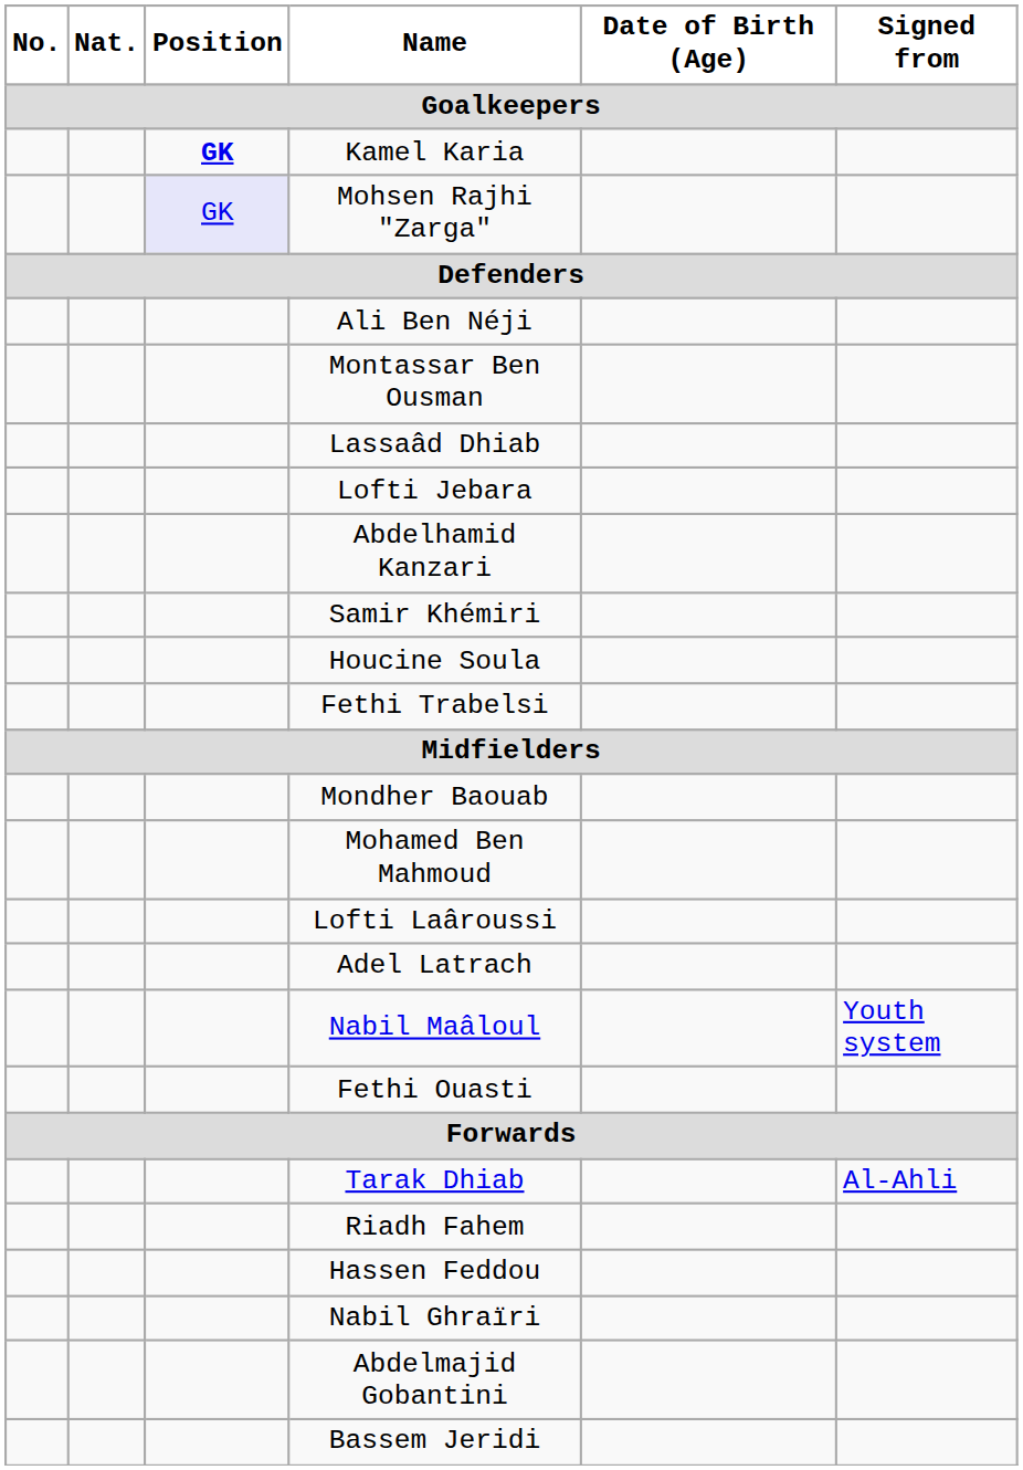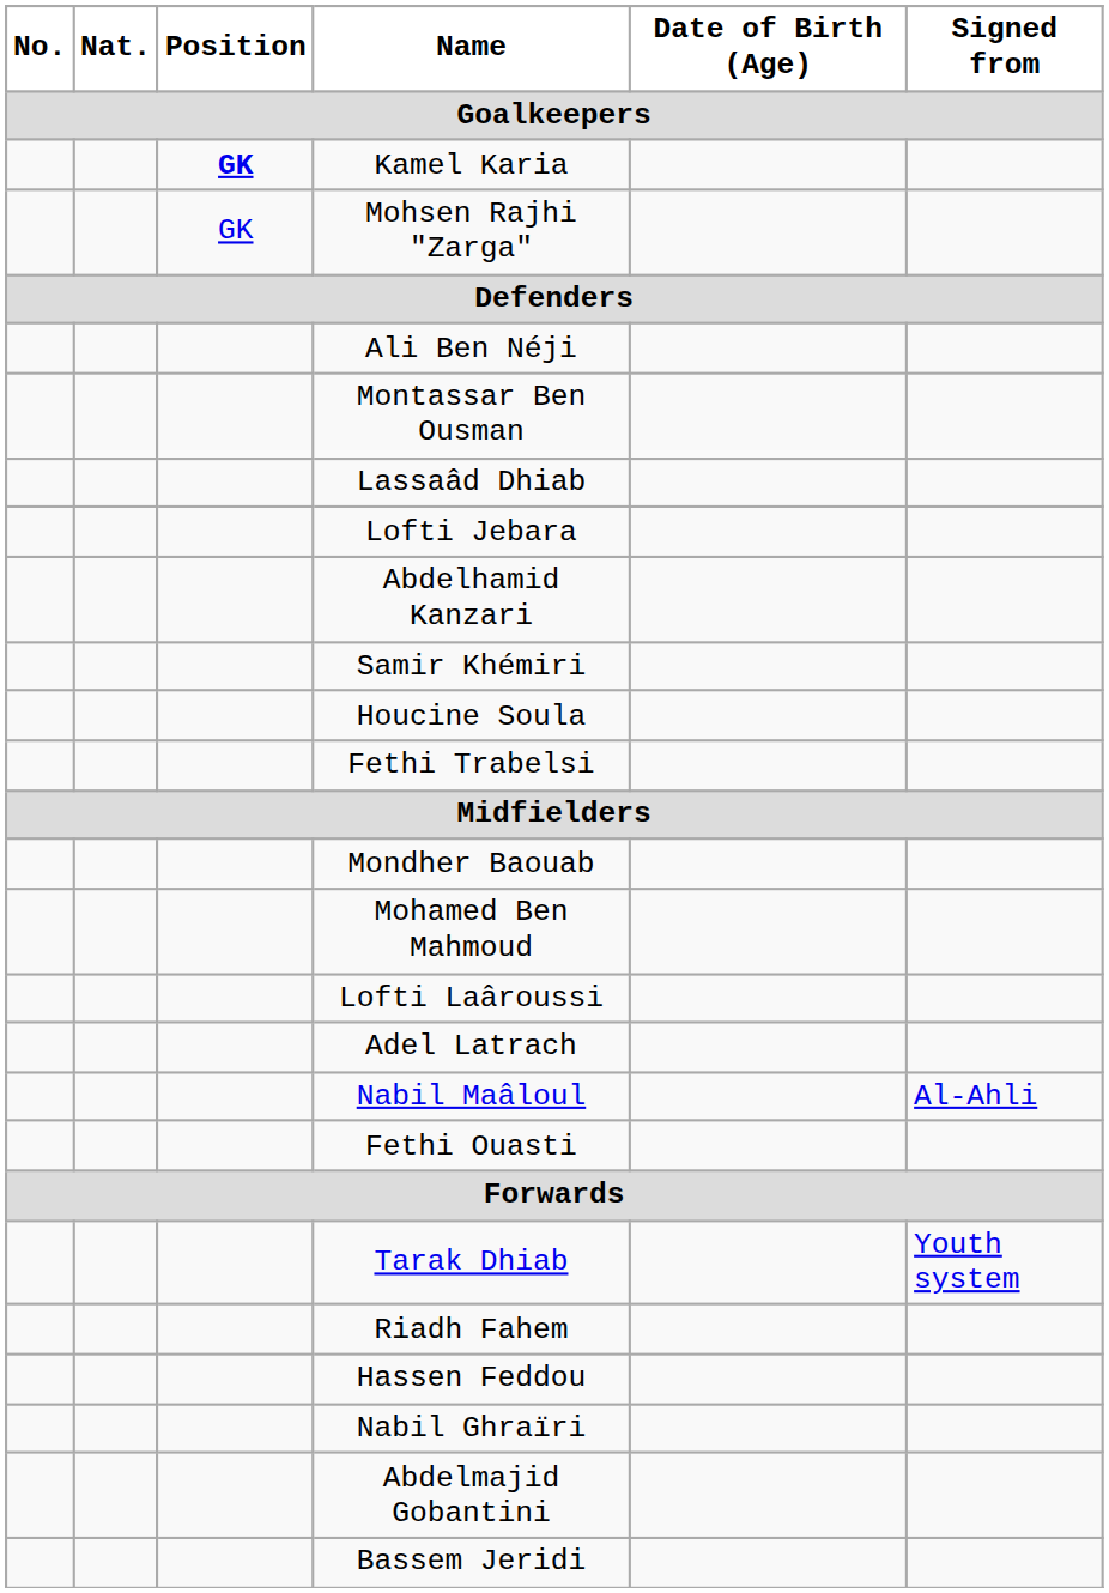Mohsen Rajhi "Zarga" | Position: lavender background -> no background
Nabil Maâloul | Signed from: Youth system -> Al-Ahli
Tarak Dhiab | Signed from: Al-Ahli -> Youth system
